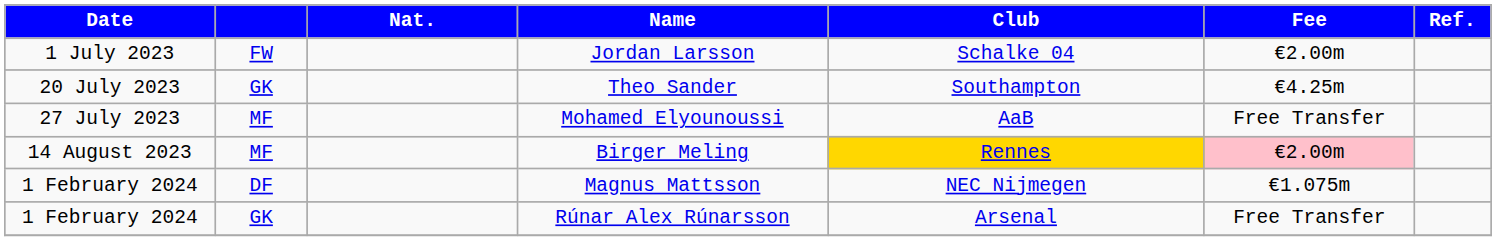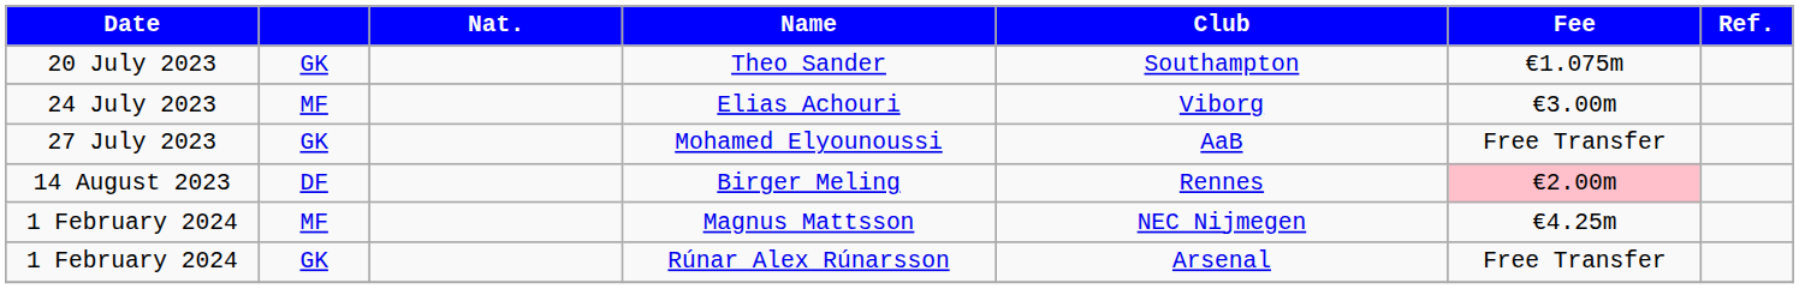- row: 1 July 2023 | FW | Jordan Larsson | Schalke 04 | €2.00m
Theo Sander | Fee: €4.25m -> €1.075m
+ row: 24 July 2023 | MF | Elias Achouri | Viborg | €3.00m
Mohamed Elyounoussi | column 2: MF -> GK
Birger Meling | column 2: MF -> DF
Birger Meling | Club: gold background -> no background
Magnus Mattsson | column 2: DF -> MF
Magnus Mattsson | Fee: €1.075m -> €4.25m
